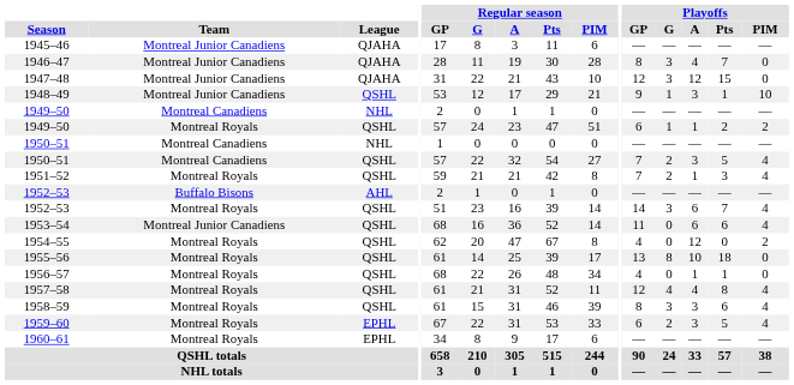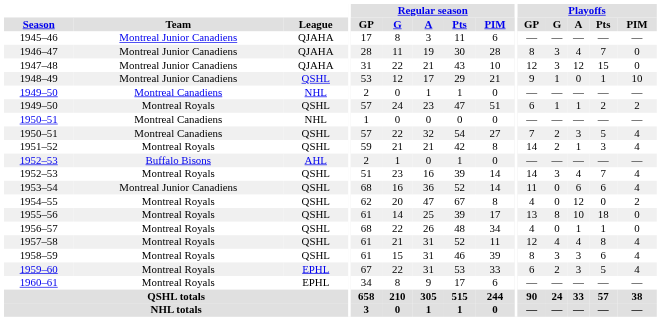1948–49 | Playoffs / A: 3 -> 0
1951–52 | Playoffs / GP: 7 -> 14
1952–53 / QSHL | Playoffs / A: 6 -> 4
